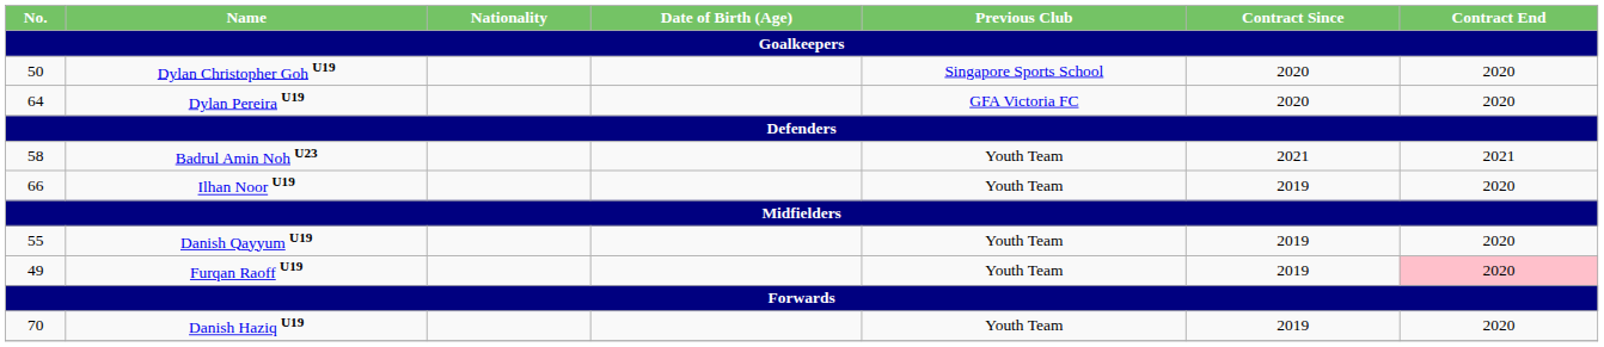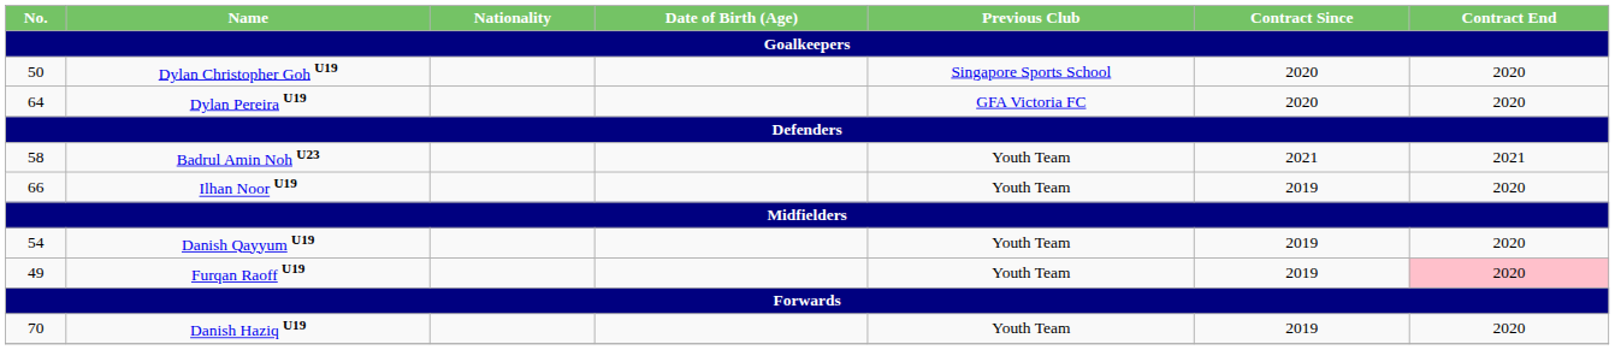Danish Qayyum U19 | No.: 55 -> 54
